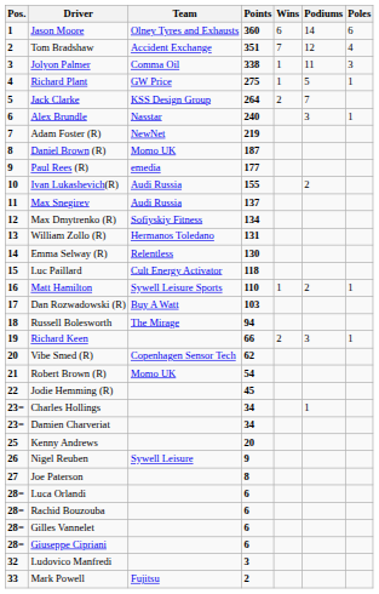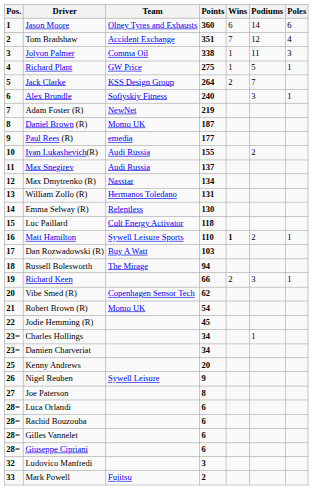Alex Brundle | Team: Nasstar -> Sofiyskiy Fitness
Max Dmytrenko (R) | Team: Sofiyskiy Fitness -> Nasstar
Matt Hamilton | Wins: normal -> bold
